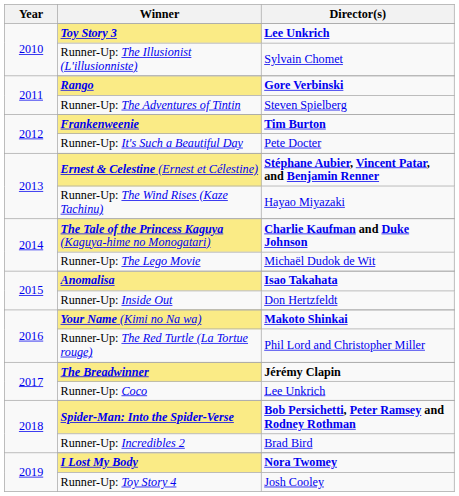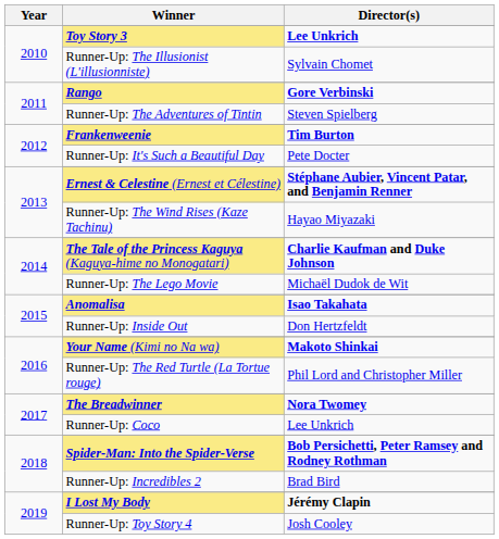The Breadwinner | Director(s): Jérémy Clapin -> Nora Twomey
I Lost My Body | Director(s): Nora Twomey -> Jérémy Clapin
